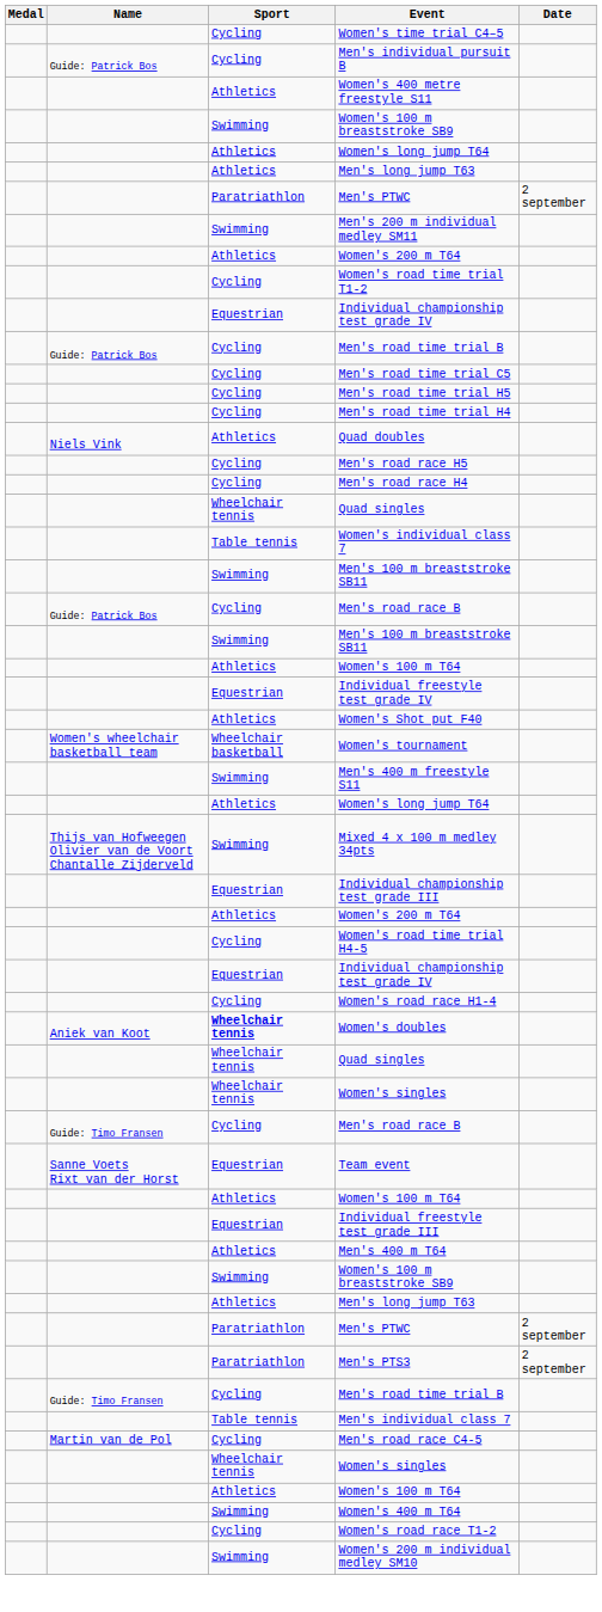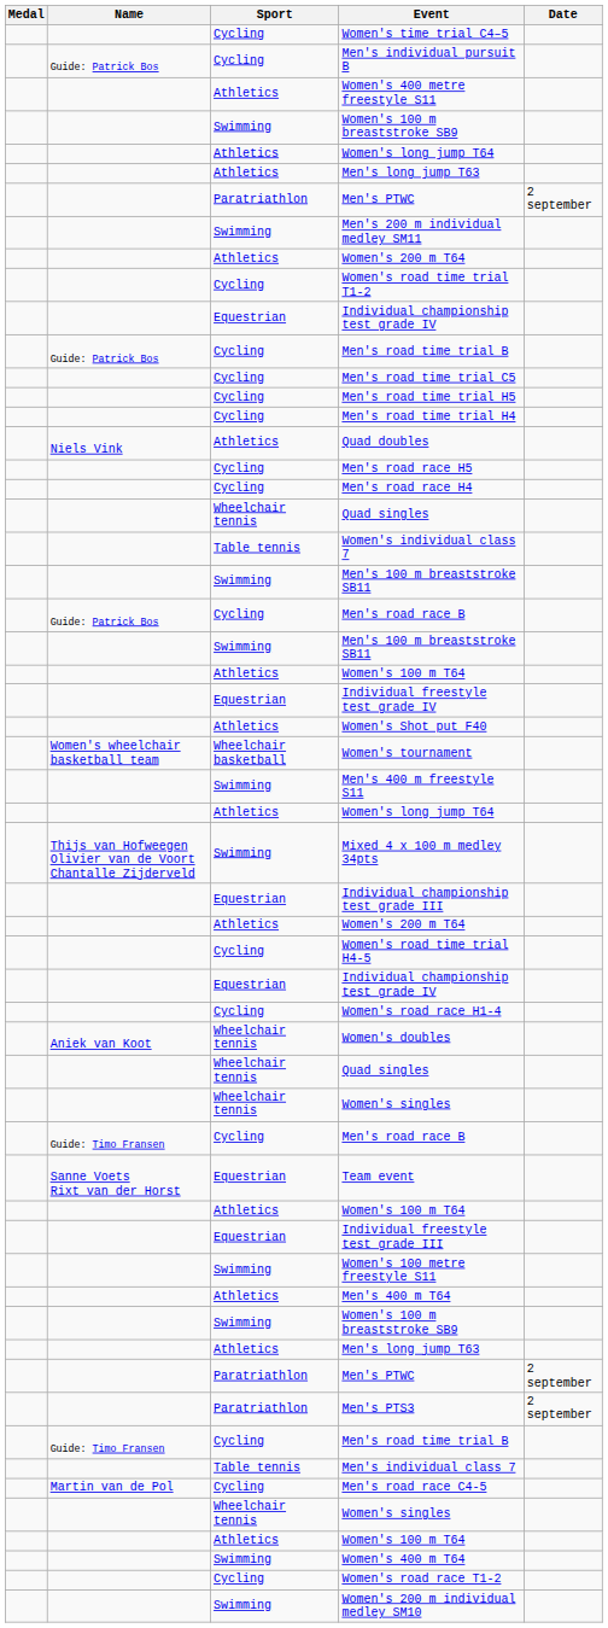Women's doubles | Sport: bold -> normal
+ row: Swimming | Women's 100 metre freestyle S11
